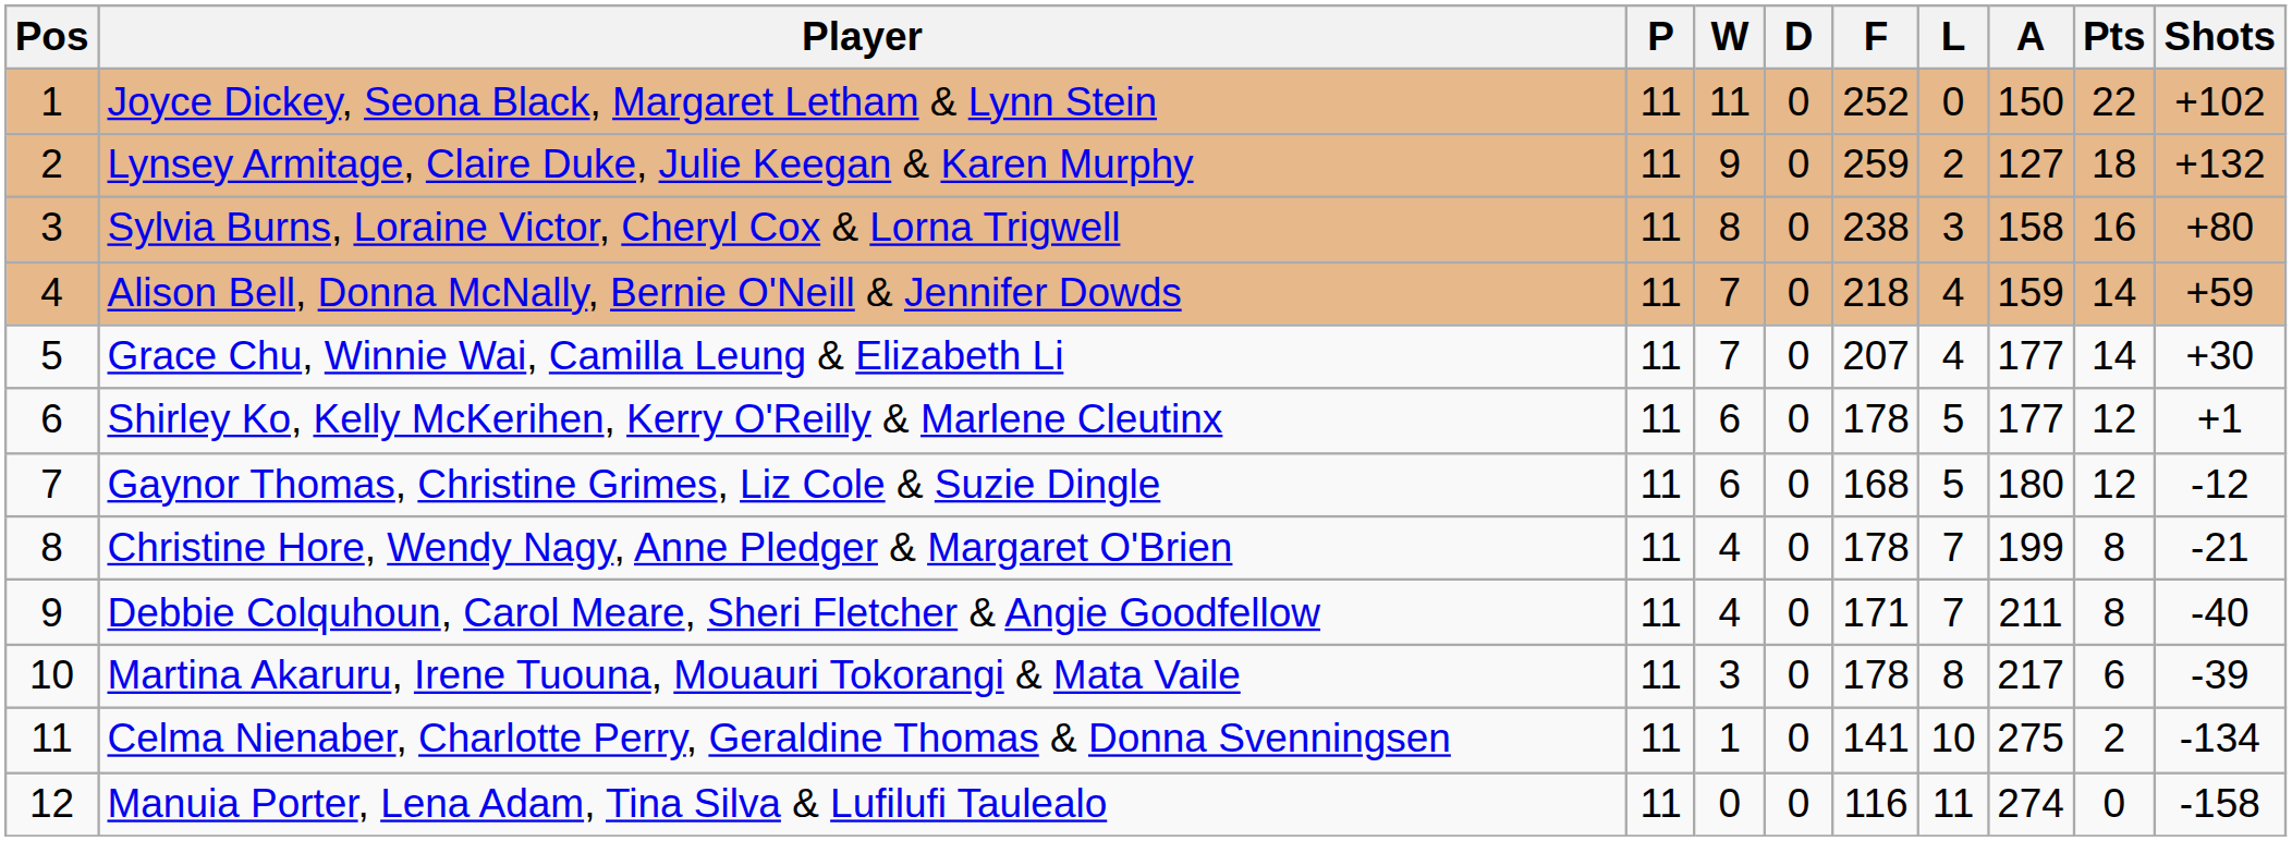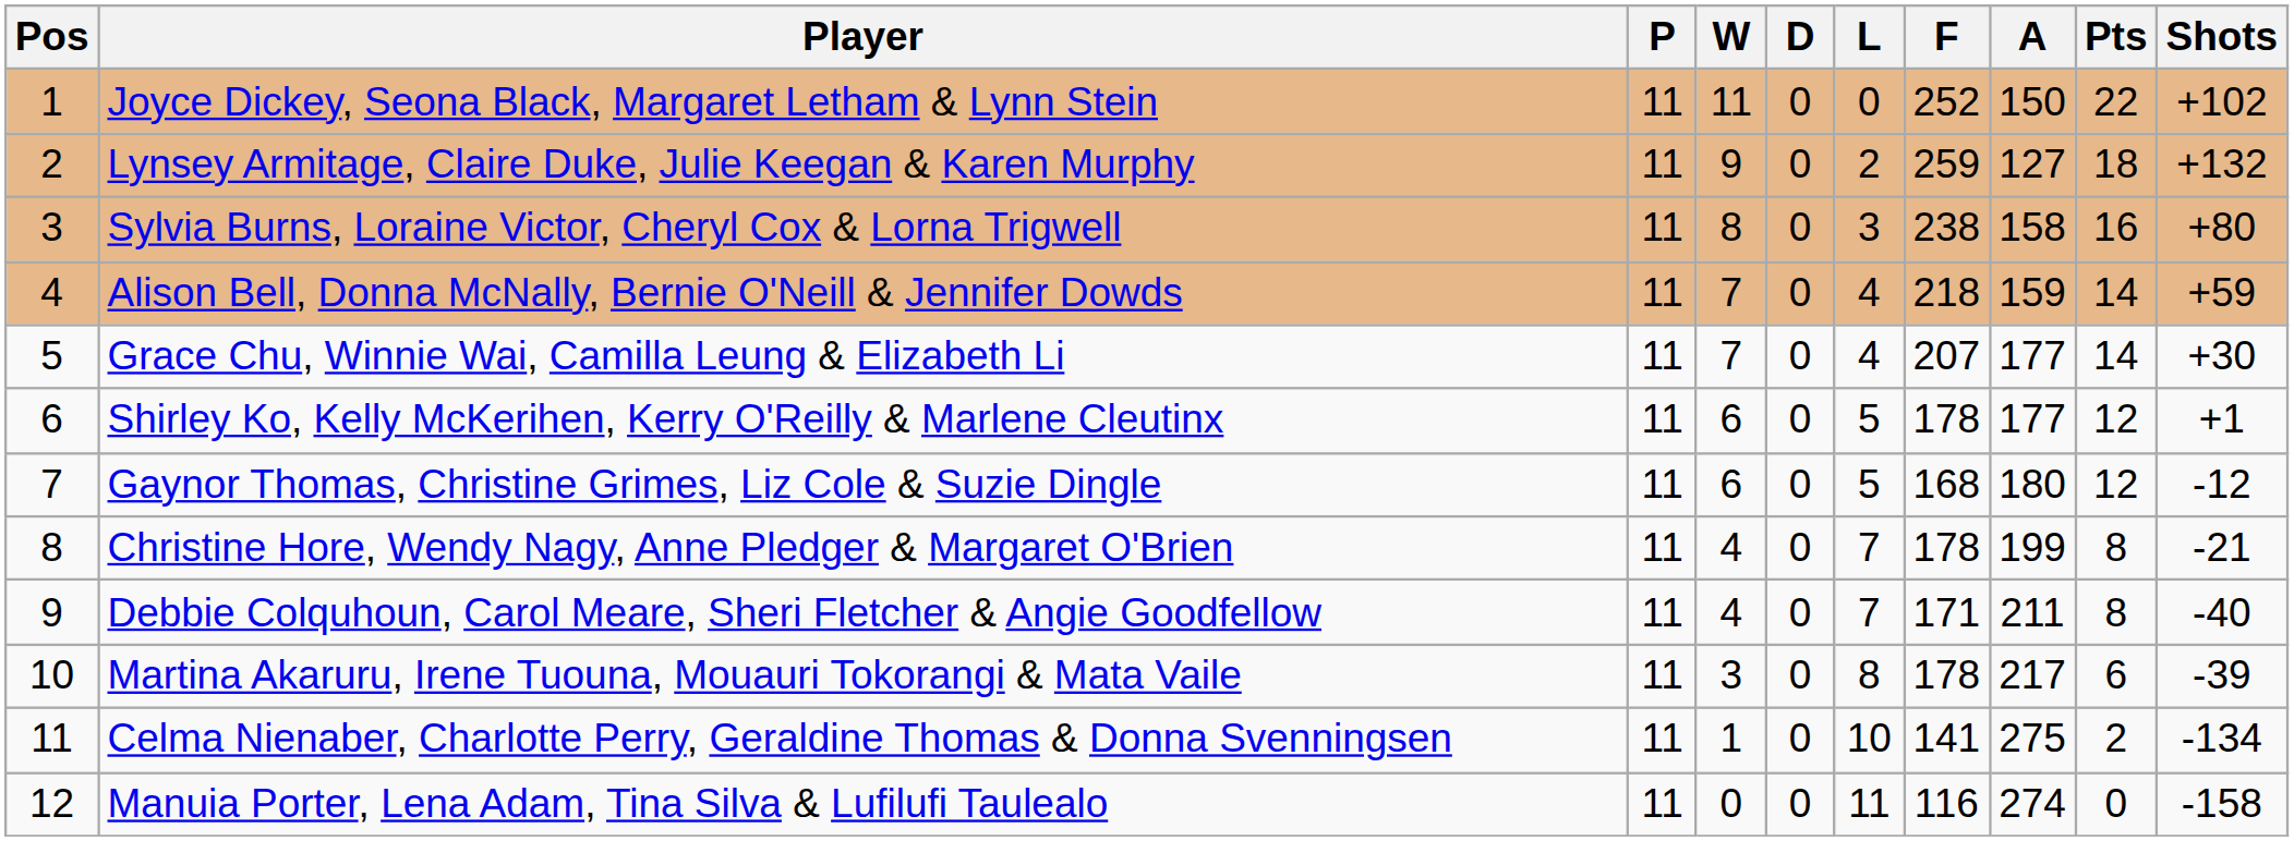columns swapped: L <-> F
